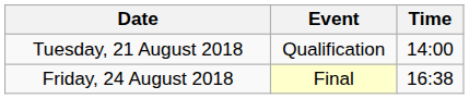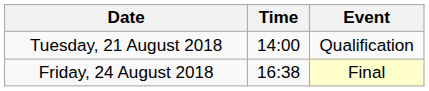columns swapped: Time <-> Event
